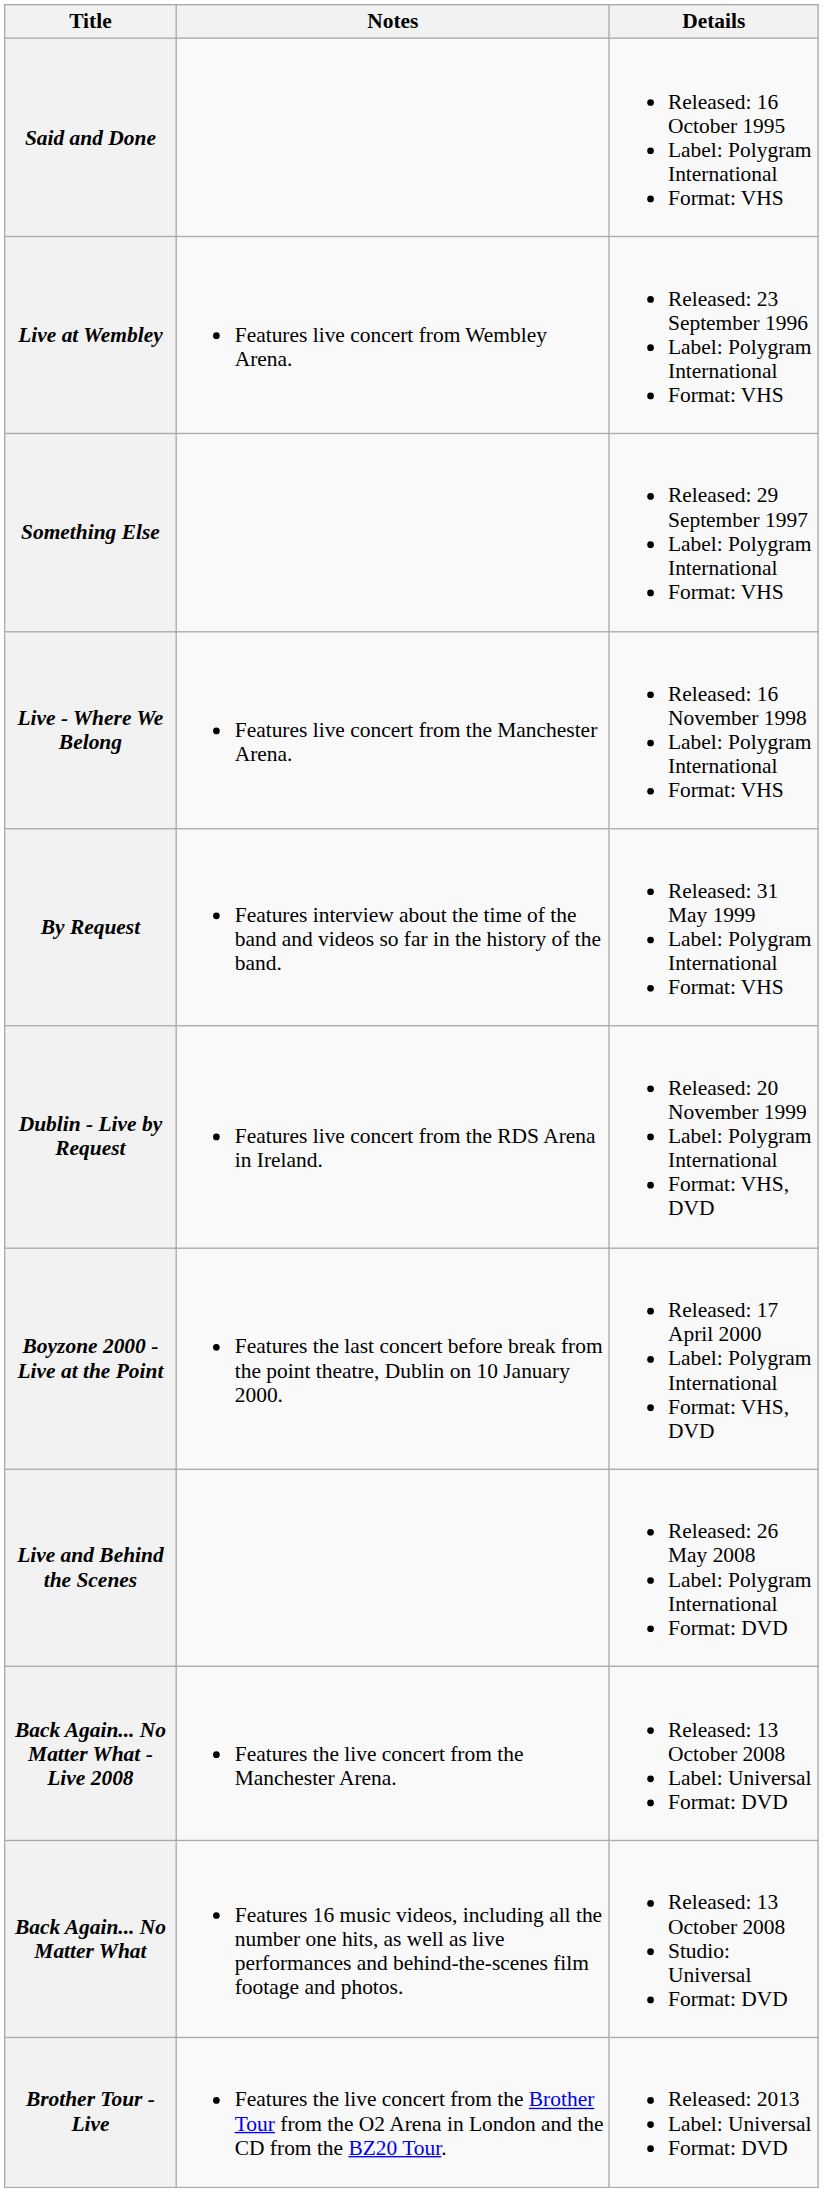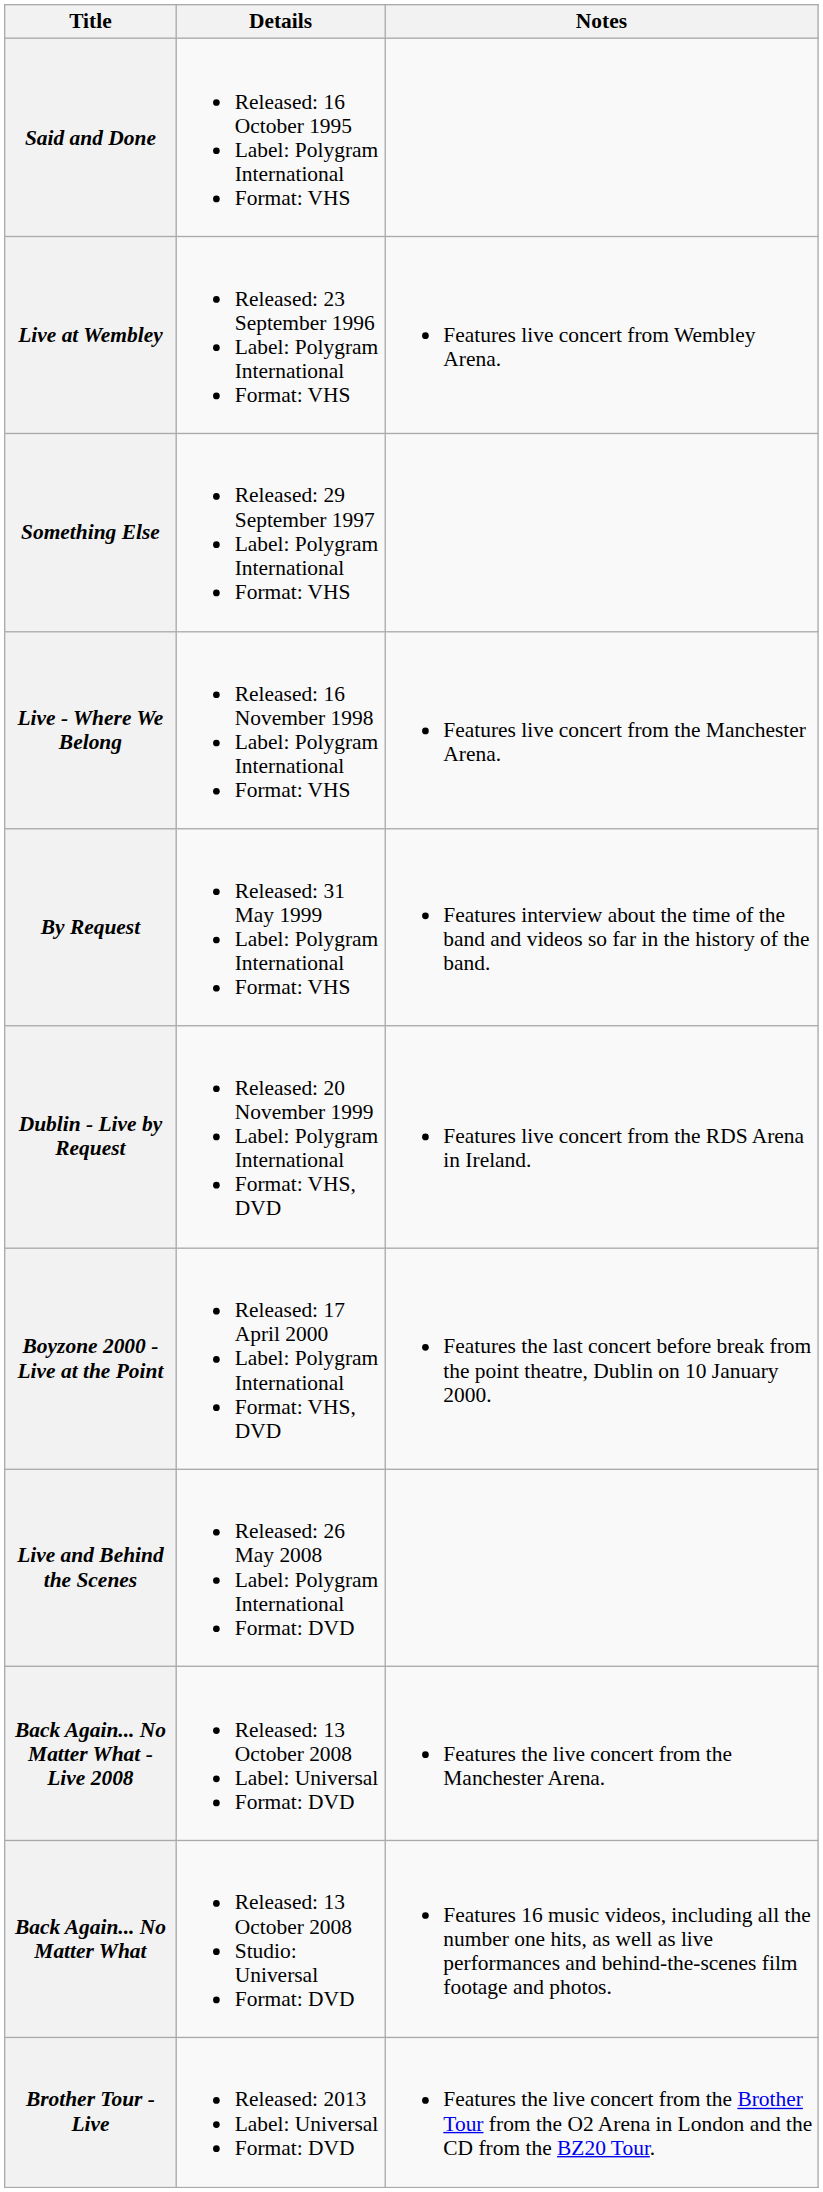columns swapped: Details <-> Notes
